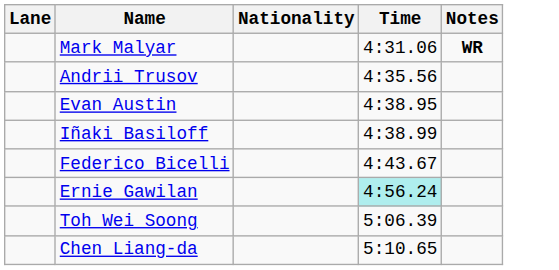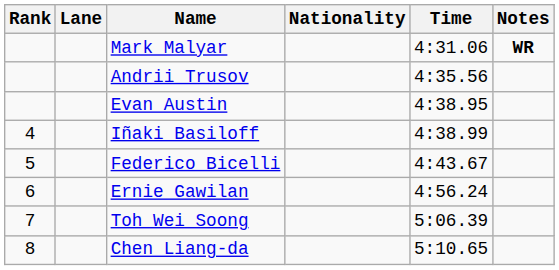+ column: Rank | 4 | 5 | 6 | 7 | 8
Ernie Gawilan | Time: paleturquoise background -> no background
